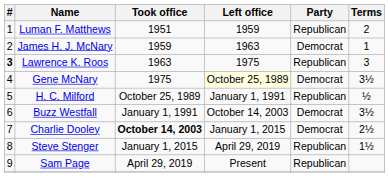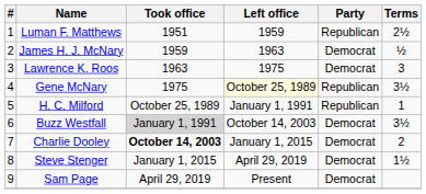Luman F. Matthews | Terms: 2 -> 2½
James H. J. McNary | Terms: 1 -> ½
Lawrence K. Roos | #: bold -> normal
Lawrence K. Roos | Party: Republican -> Democrat
Gene McNary | Party: Democrat -> Republican
H. C. Milford | Terms: ½ -> 1
Buzz Westfall | Took office: no background -> lightgrey background
Charlie Dooley | Terms: 2½ -> 2
Steve Stenger | Party: Republican -> Democrat
Sam Page | Party: Republican -> Democrat
